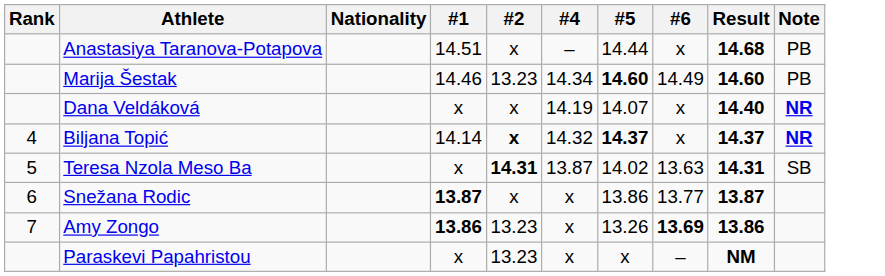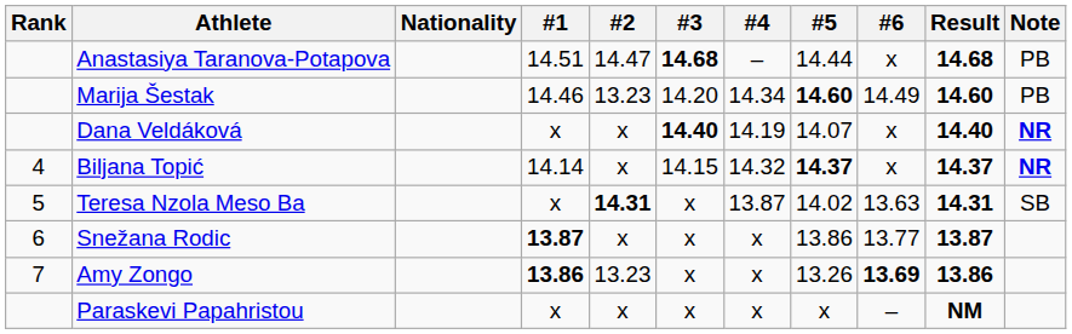+ column: #3 | 14.68 | 14.20 | 14.40 | 14.15 | x | x | x | x
Anastasiya Taranova-Potapova | #2: x -> 14.47
Biljana Topić | #2: bold -> normal
Paraskevi Papahristou | #2: 13.23 -> x
